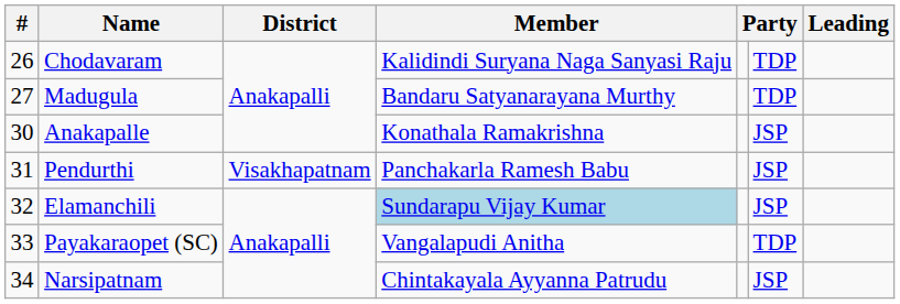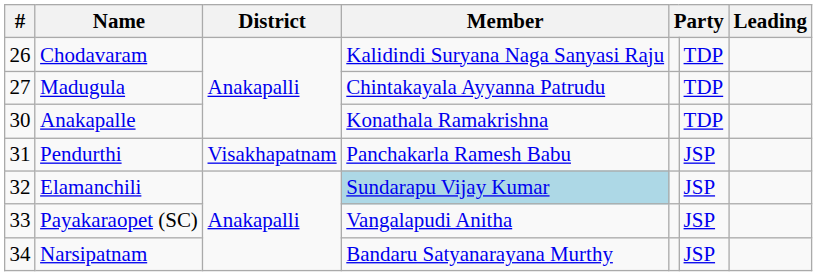Madugula | Member: Bandaru Satyanarayana Murthy -> Chintakayala Ayyanna Patrudu
Anakapalle | column 6: JSP -> TDP
Payakaraopet (SC) | column 6: TDP -> JSP
Narsipatnam | Member: Chintakayala Ayyanna Patrudu -> Bandaru Satyanarayana Murthy
